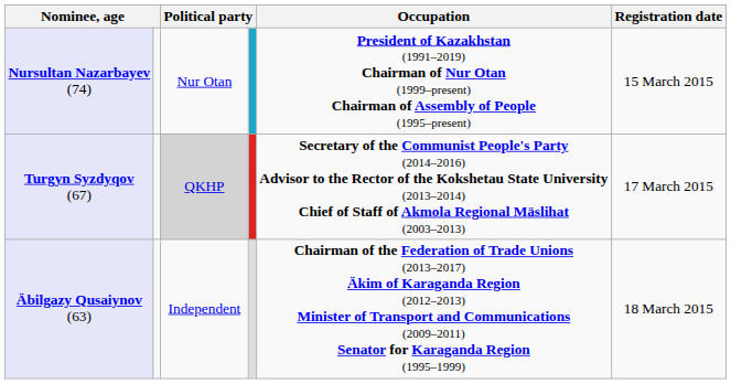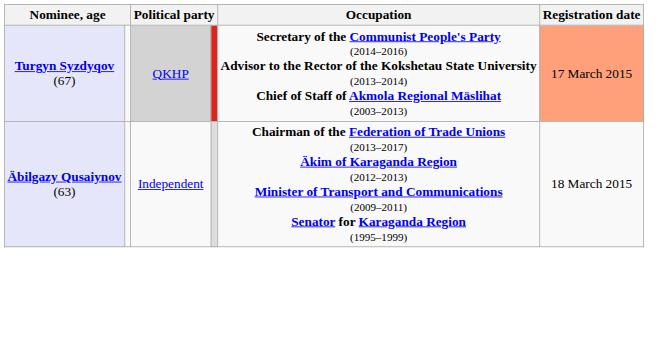- row: Nursultan Nazarbayev (74) | Nur Otan | President of Kazakhstan (1991–2019) Chairman of Nur Otan (1999–present) Chairman of Assembly of People (1995–present) | 15 March 2015
Turgyn Syzdyqov (67) | Registration date: no background -> lightsalmon background
